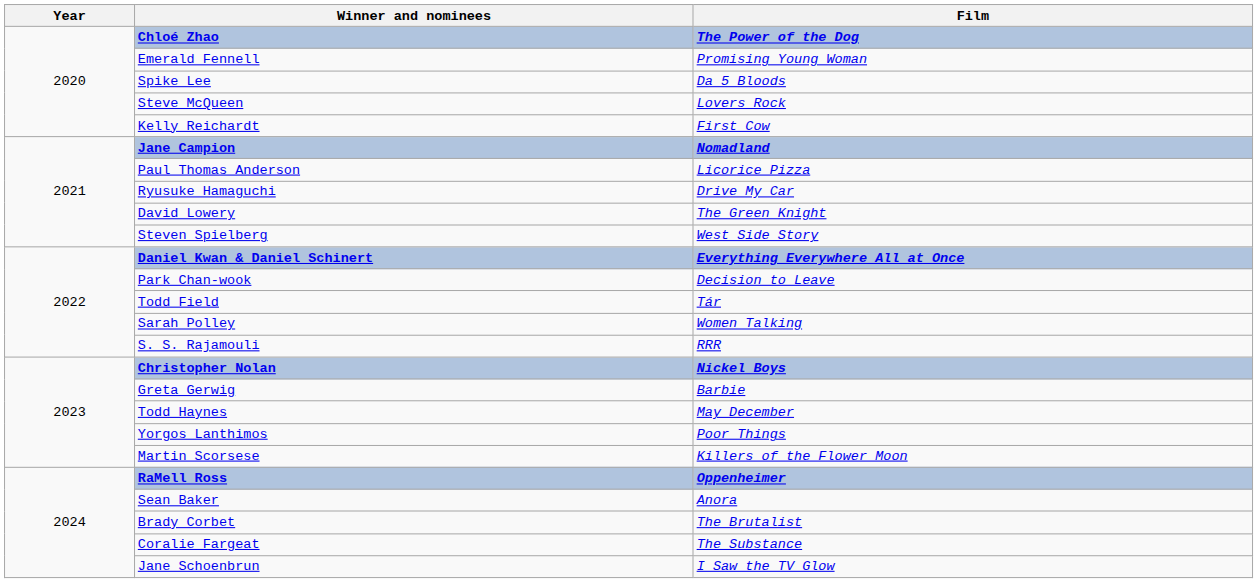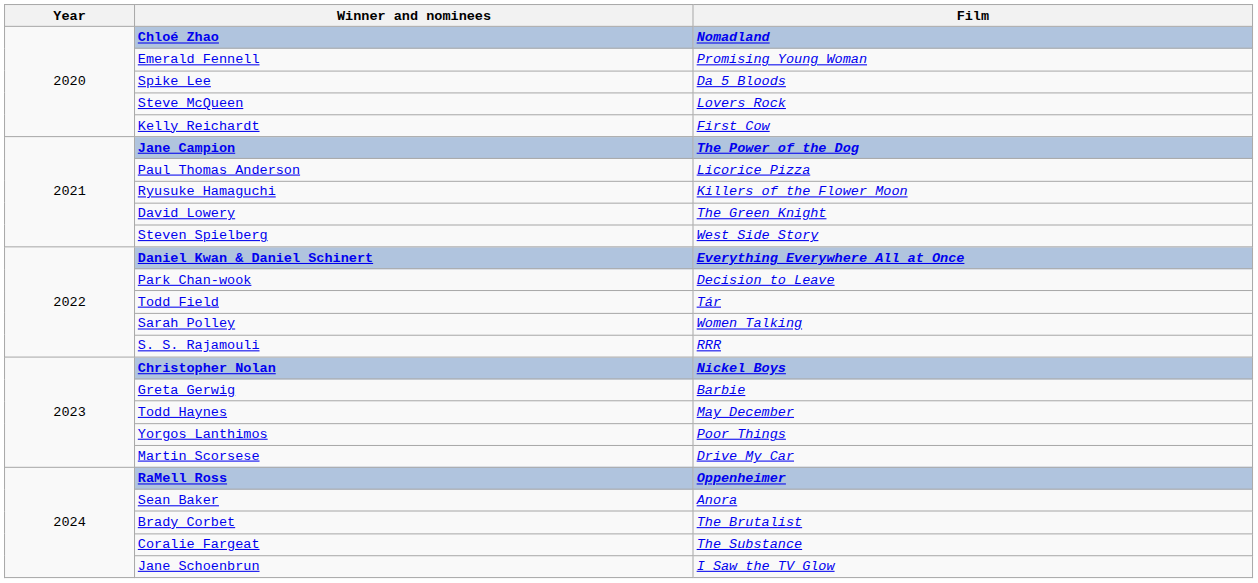Chloé Zhao | Film: The Power of the Dog -> Nomadland
Jane Campion | Film: Nomadland -> The Power of the Dog
Ryusuke Hamaguchi | Film: Drive My Car -> Killers of the Flower Moon
Martin Scorsese | Film: Killers of the Flower Moon -> Drive My Car
